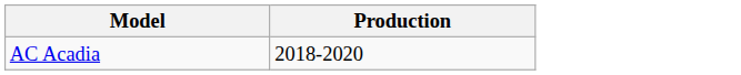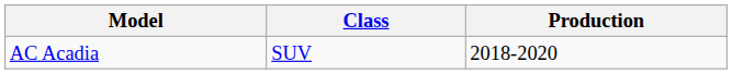+ column: Class | SUV
